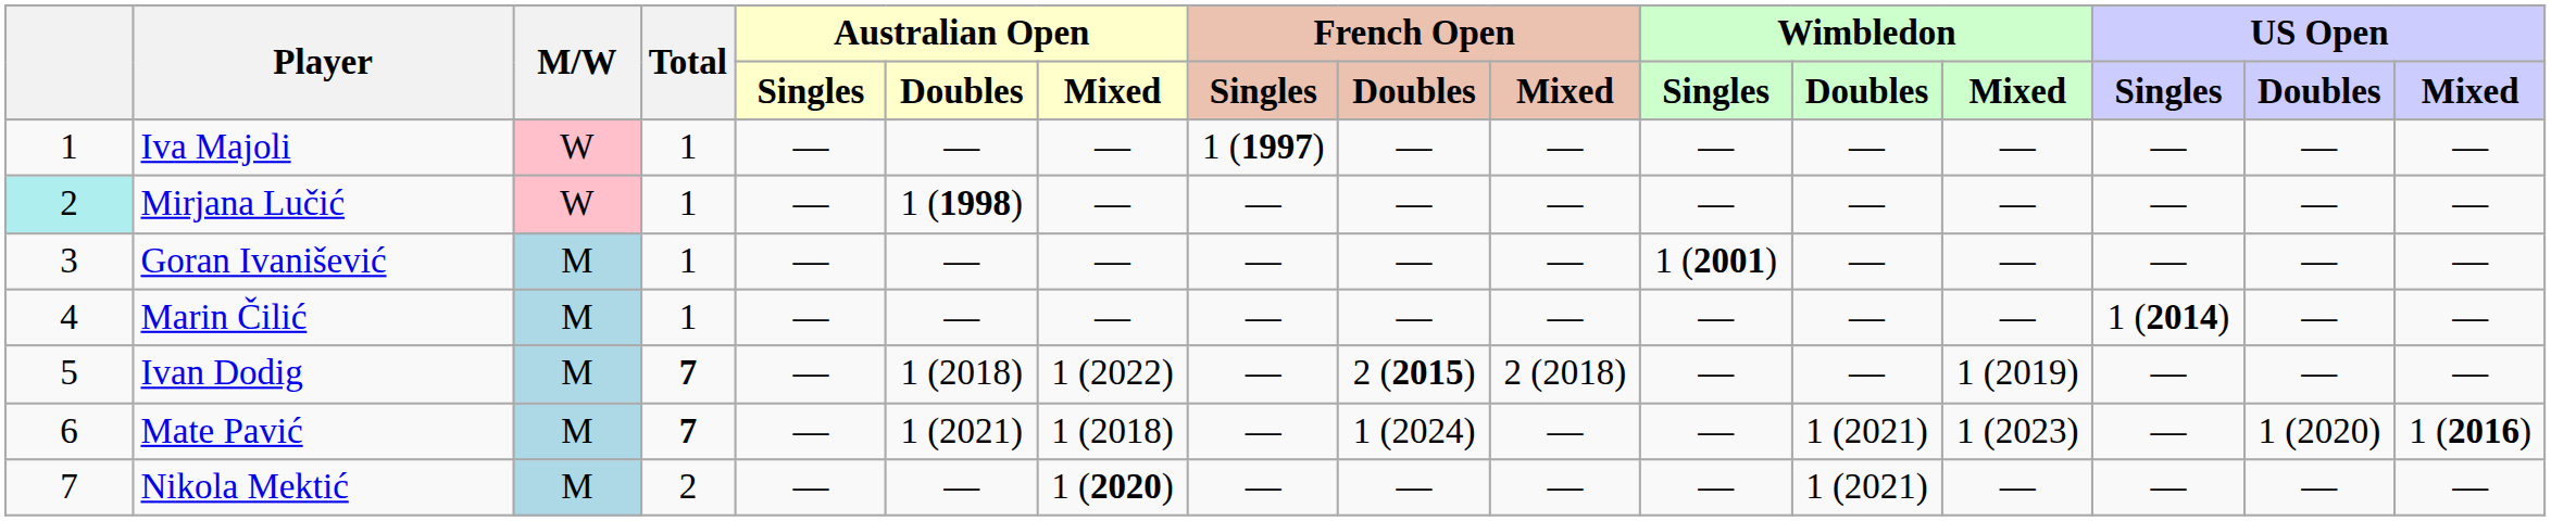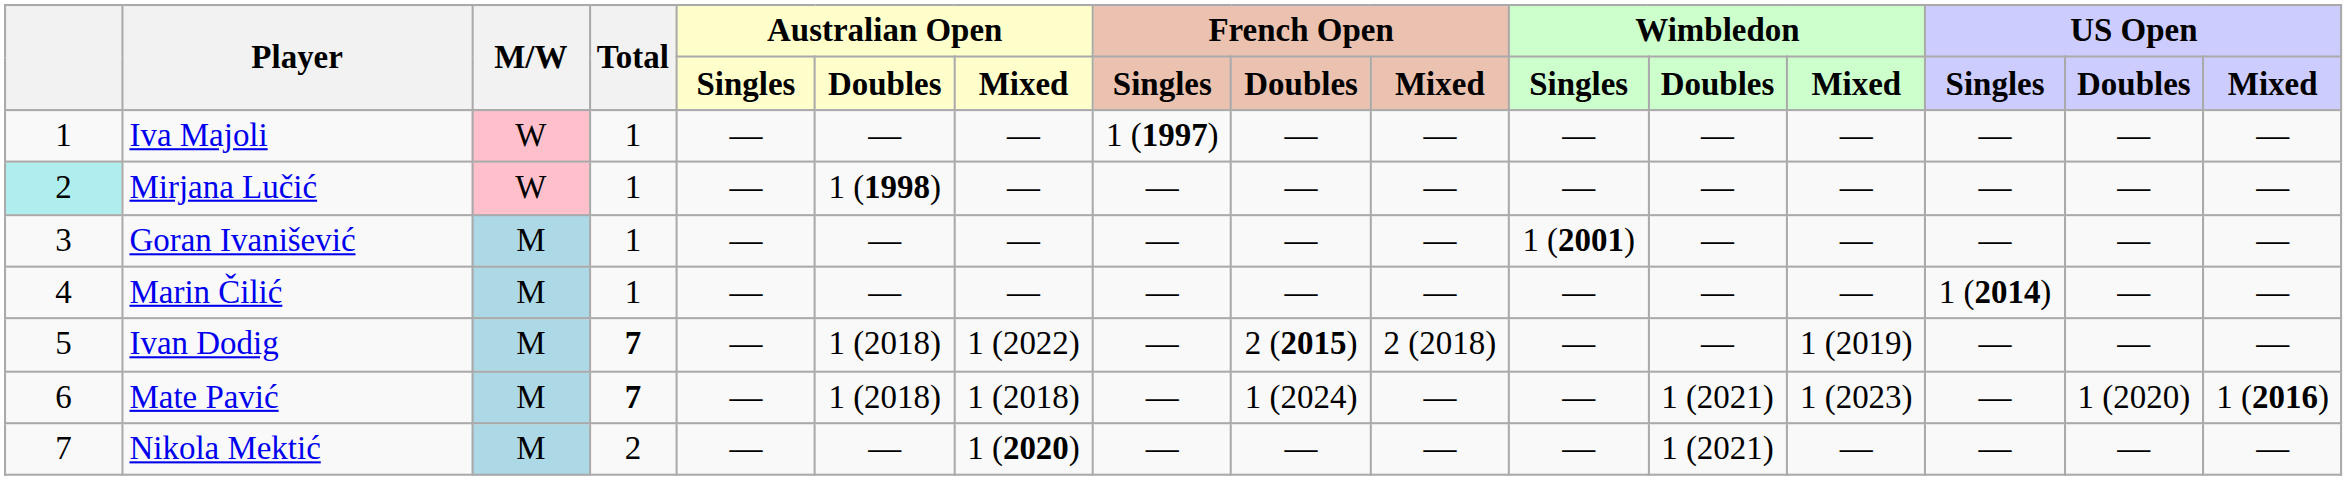Mate Pavić | Australian Open / Doubles: 1 (2021) -> 1 (2018)
